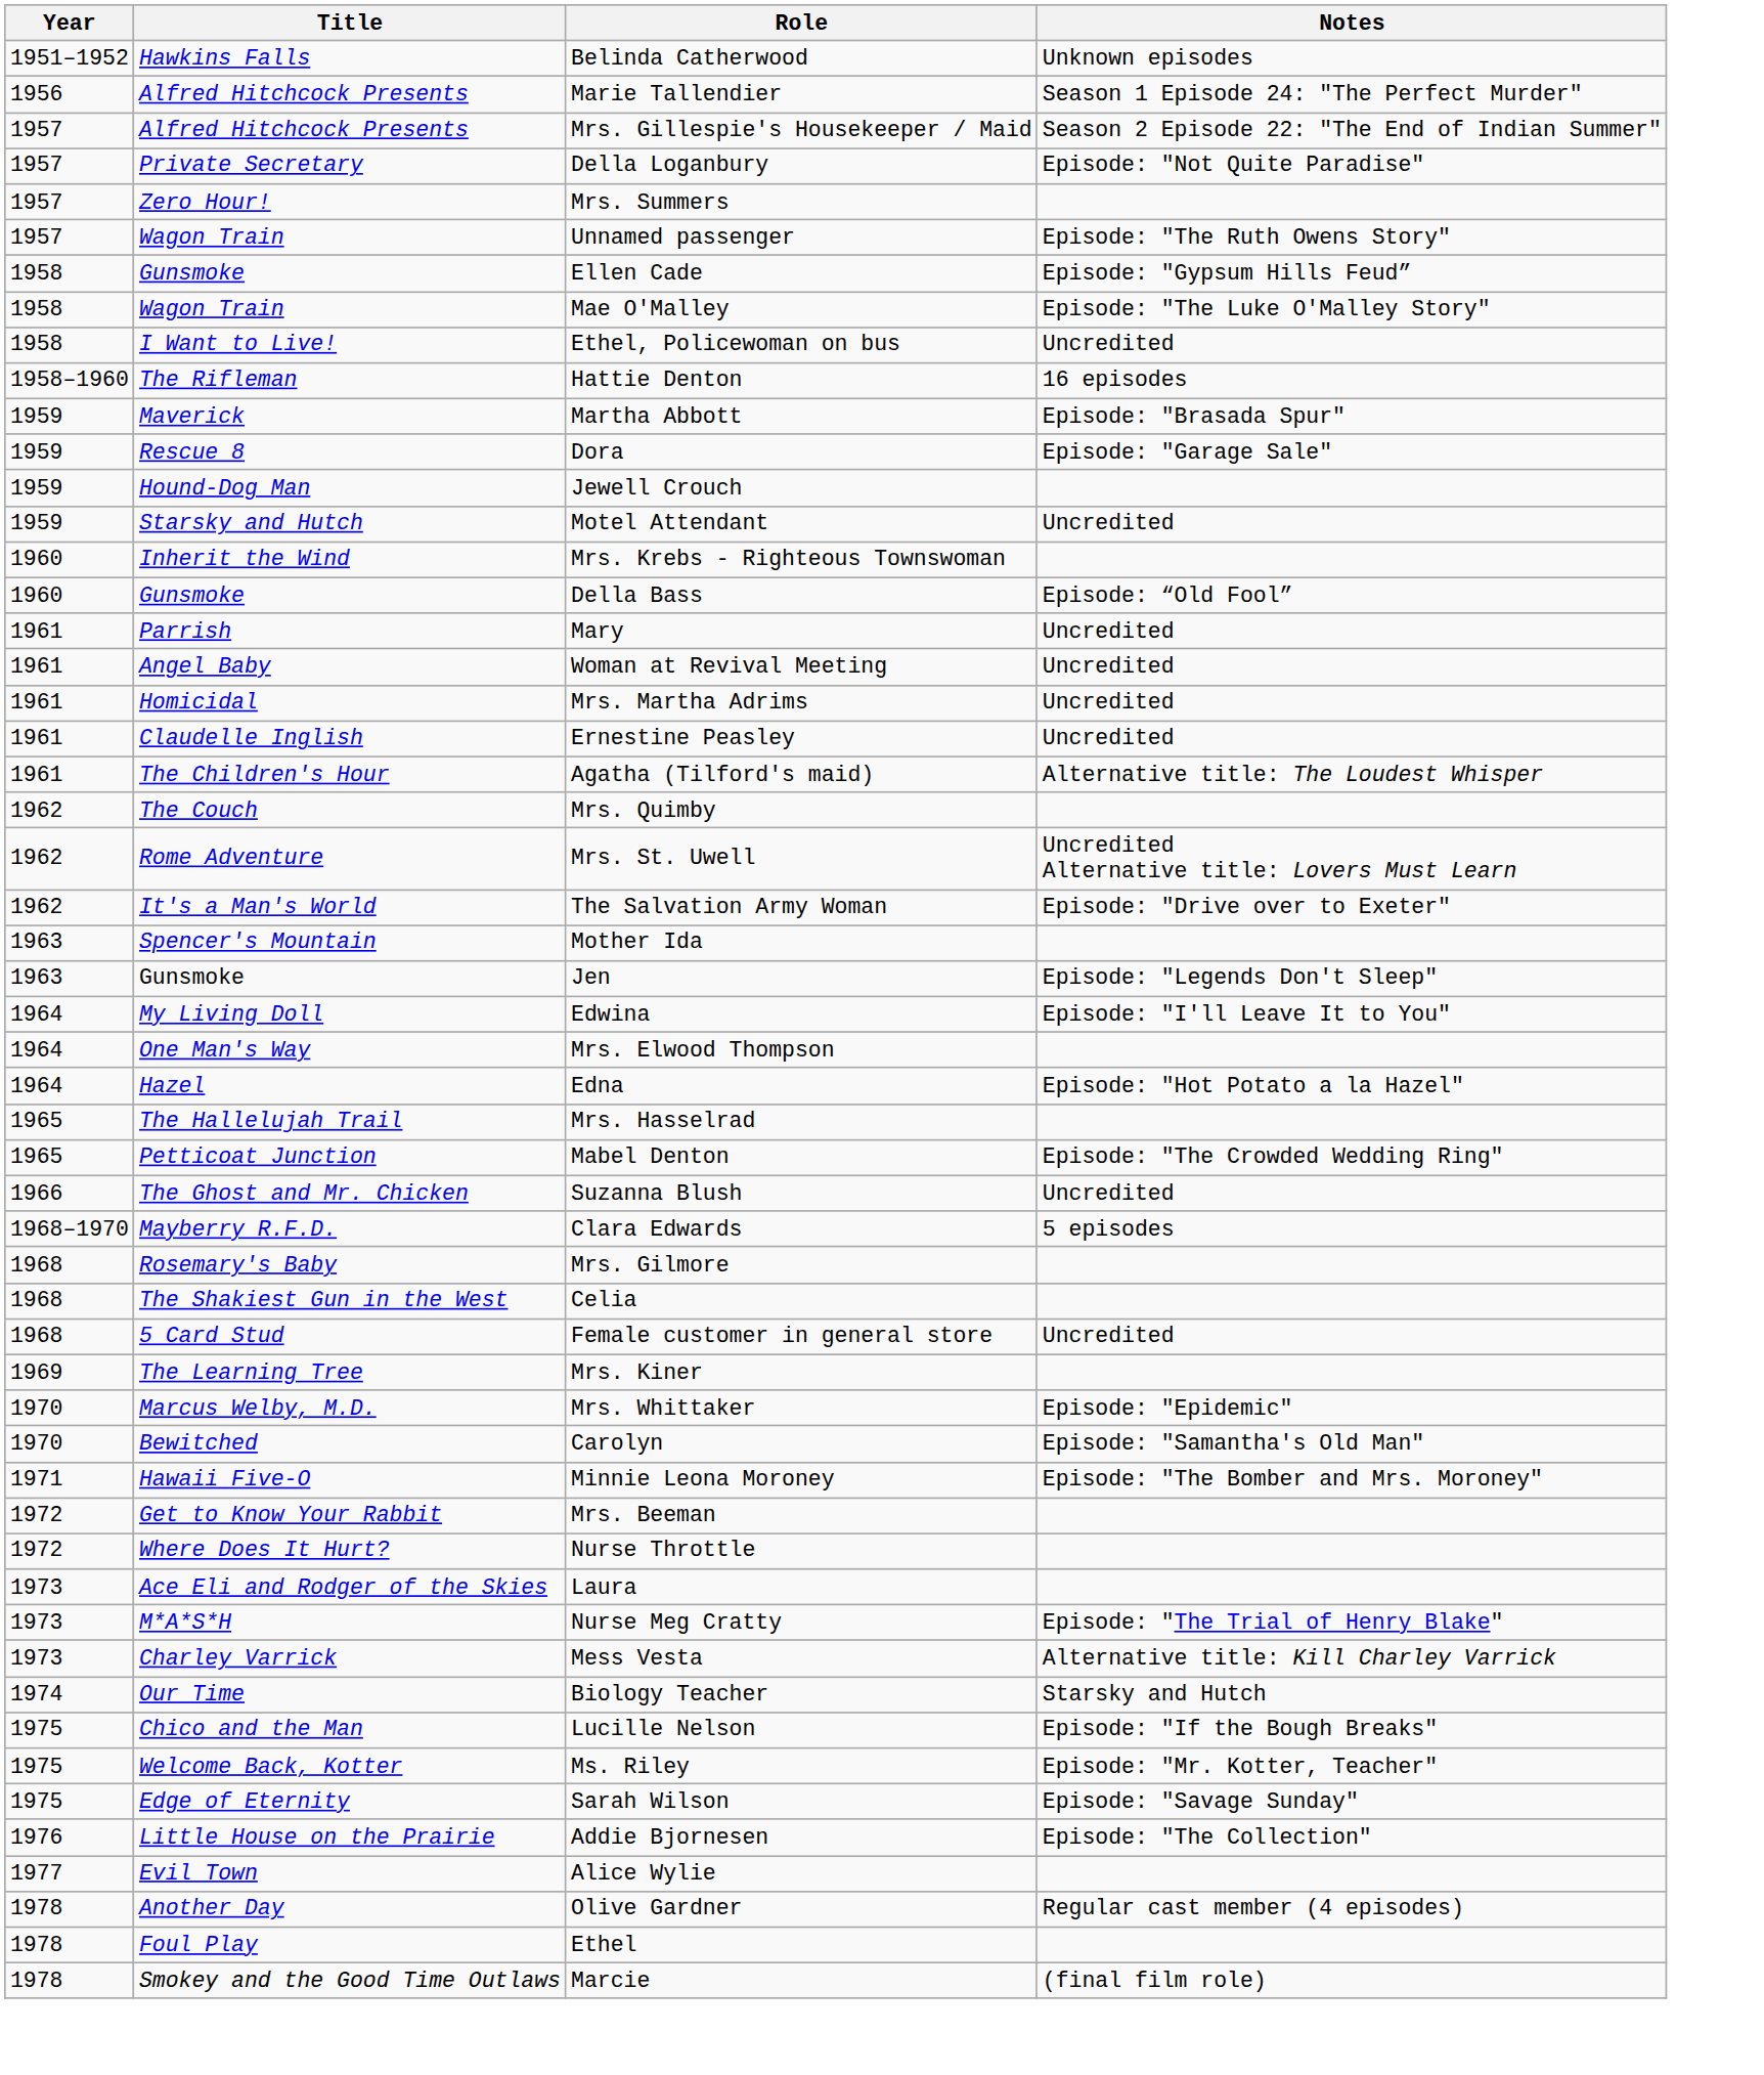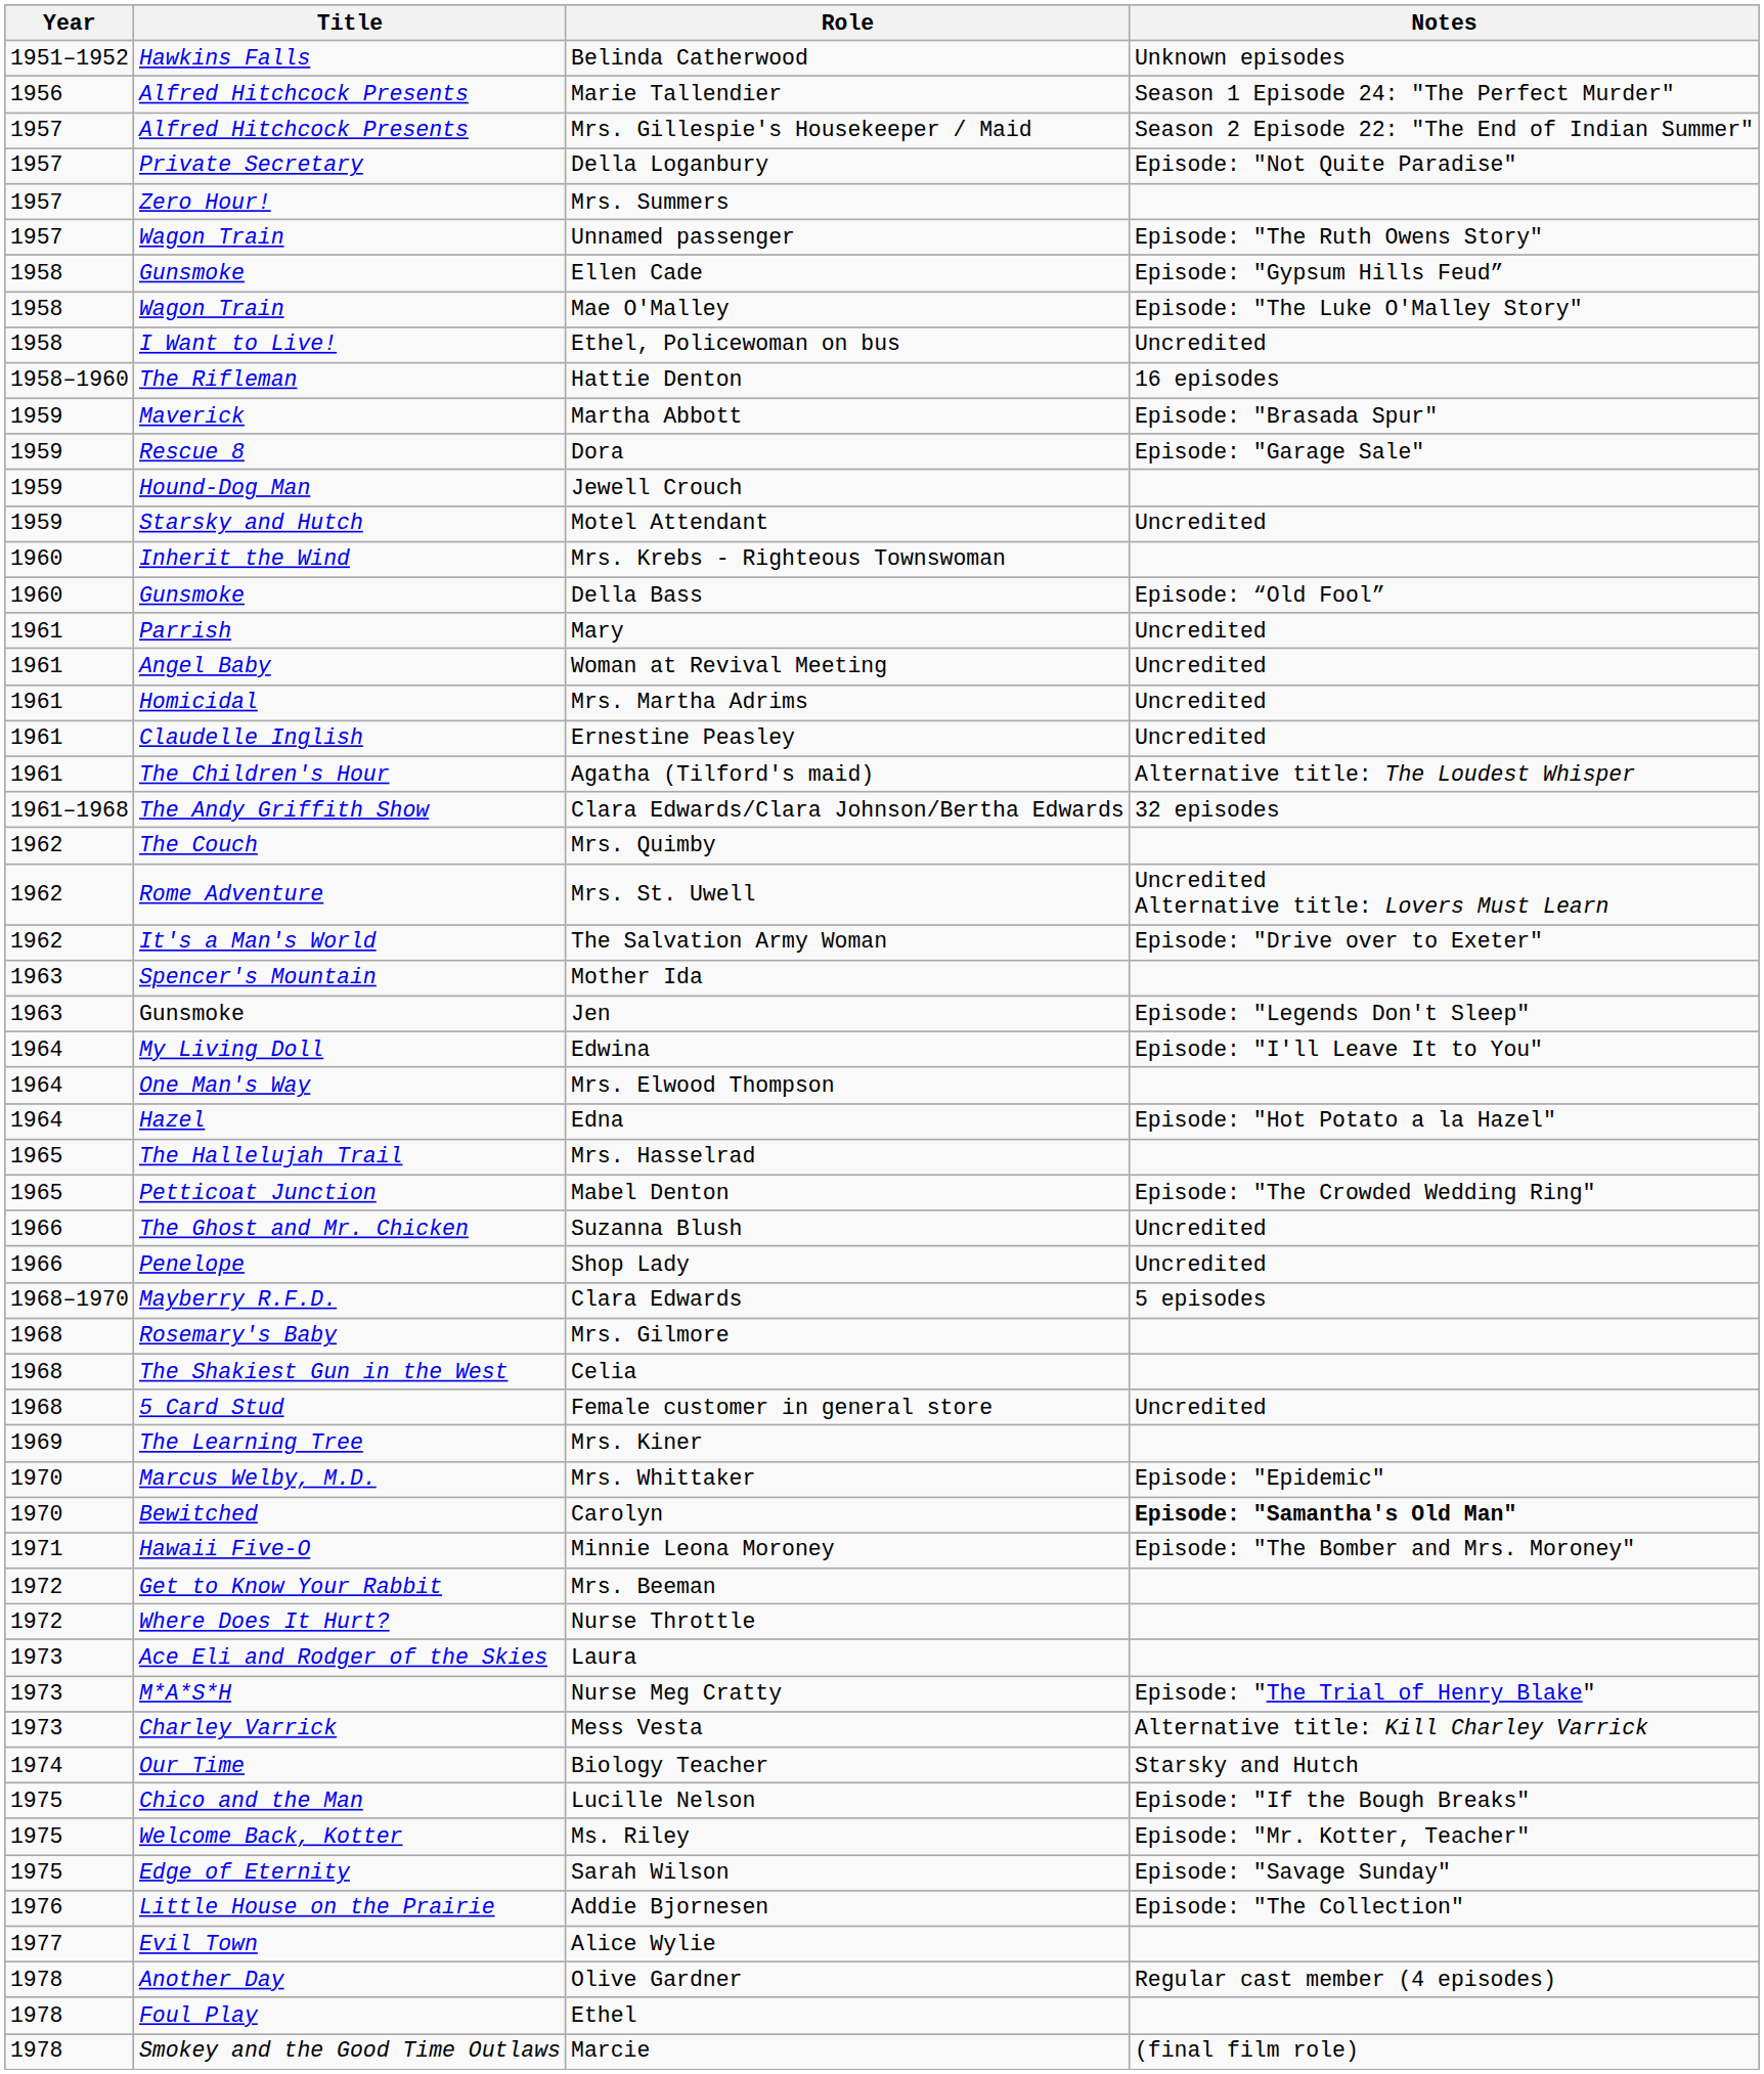+ row: 1961–1968 | The Andy Griffith Show | Clara Edwards/Clara Johnson/Bertha Edwards | 32 episodes
+ row: 1966 | Penelope | Shop Lady | Uncredited
Carolyn | Notes: normal -> bold
